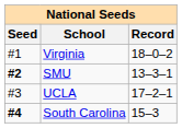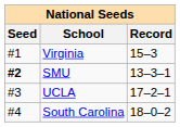Virginia | Record: 18–0–2 -> 15–3
South Carolina | Seed: bold -> normal
South Carolina | Record: 15–3 -> 18–0–2
